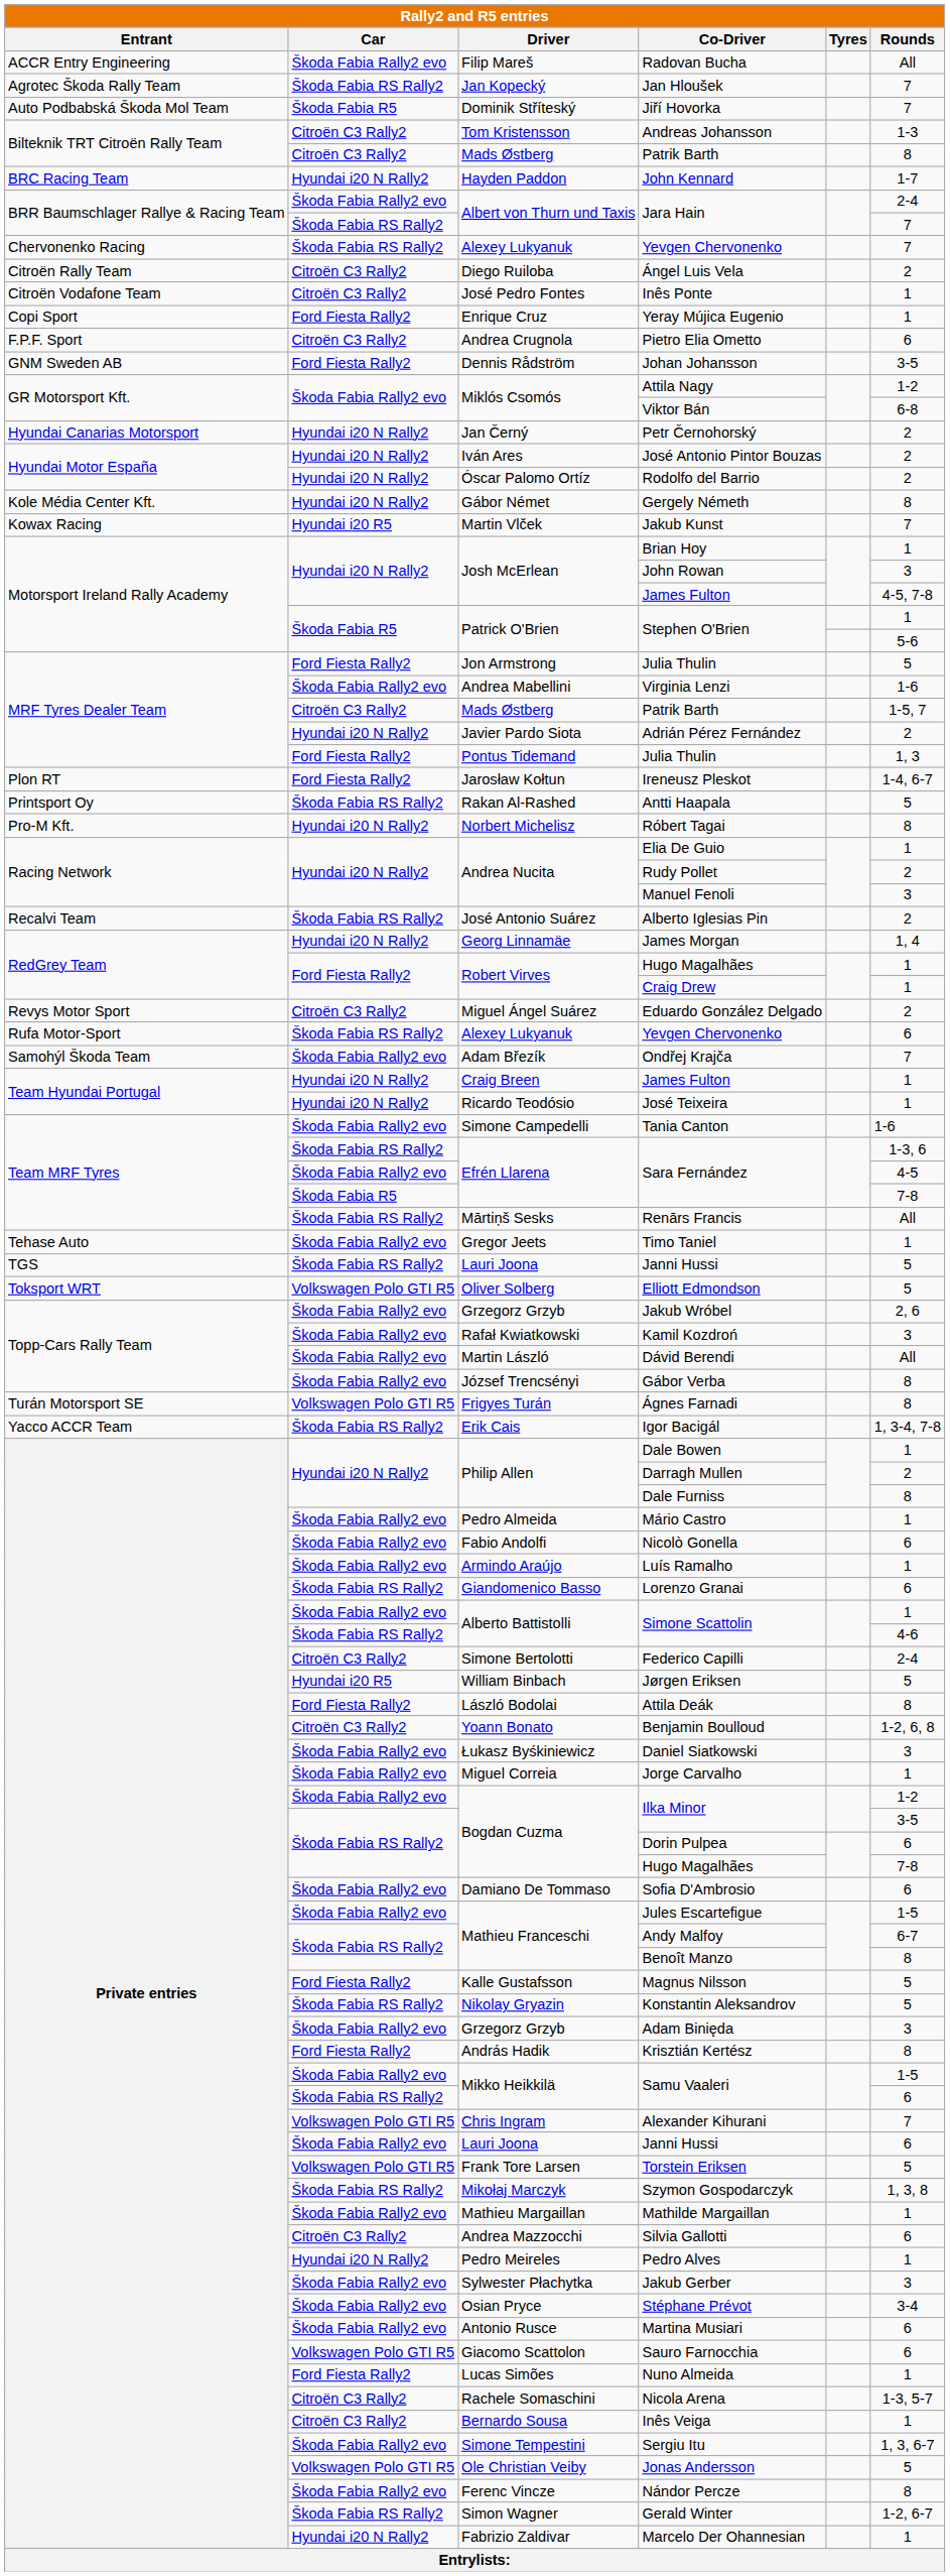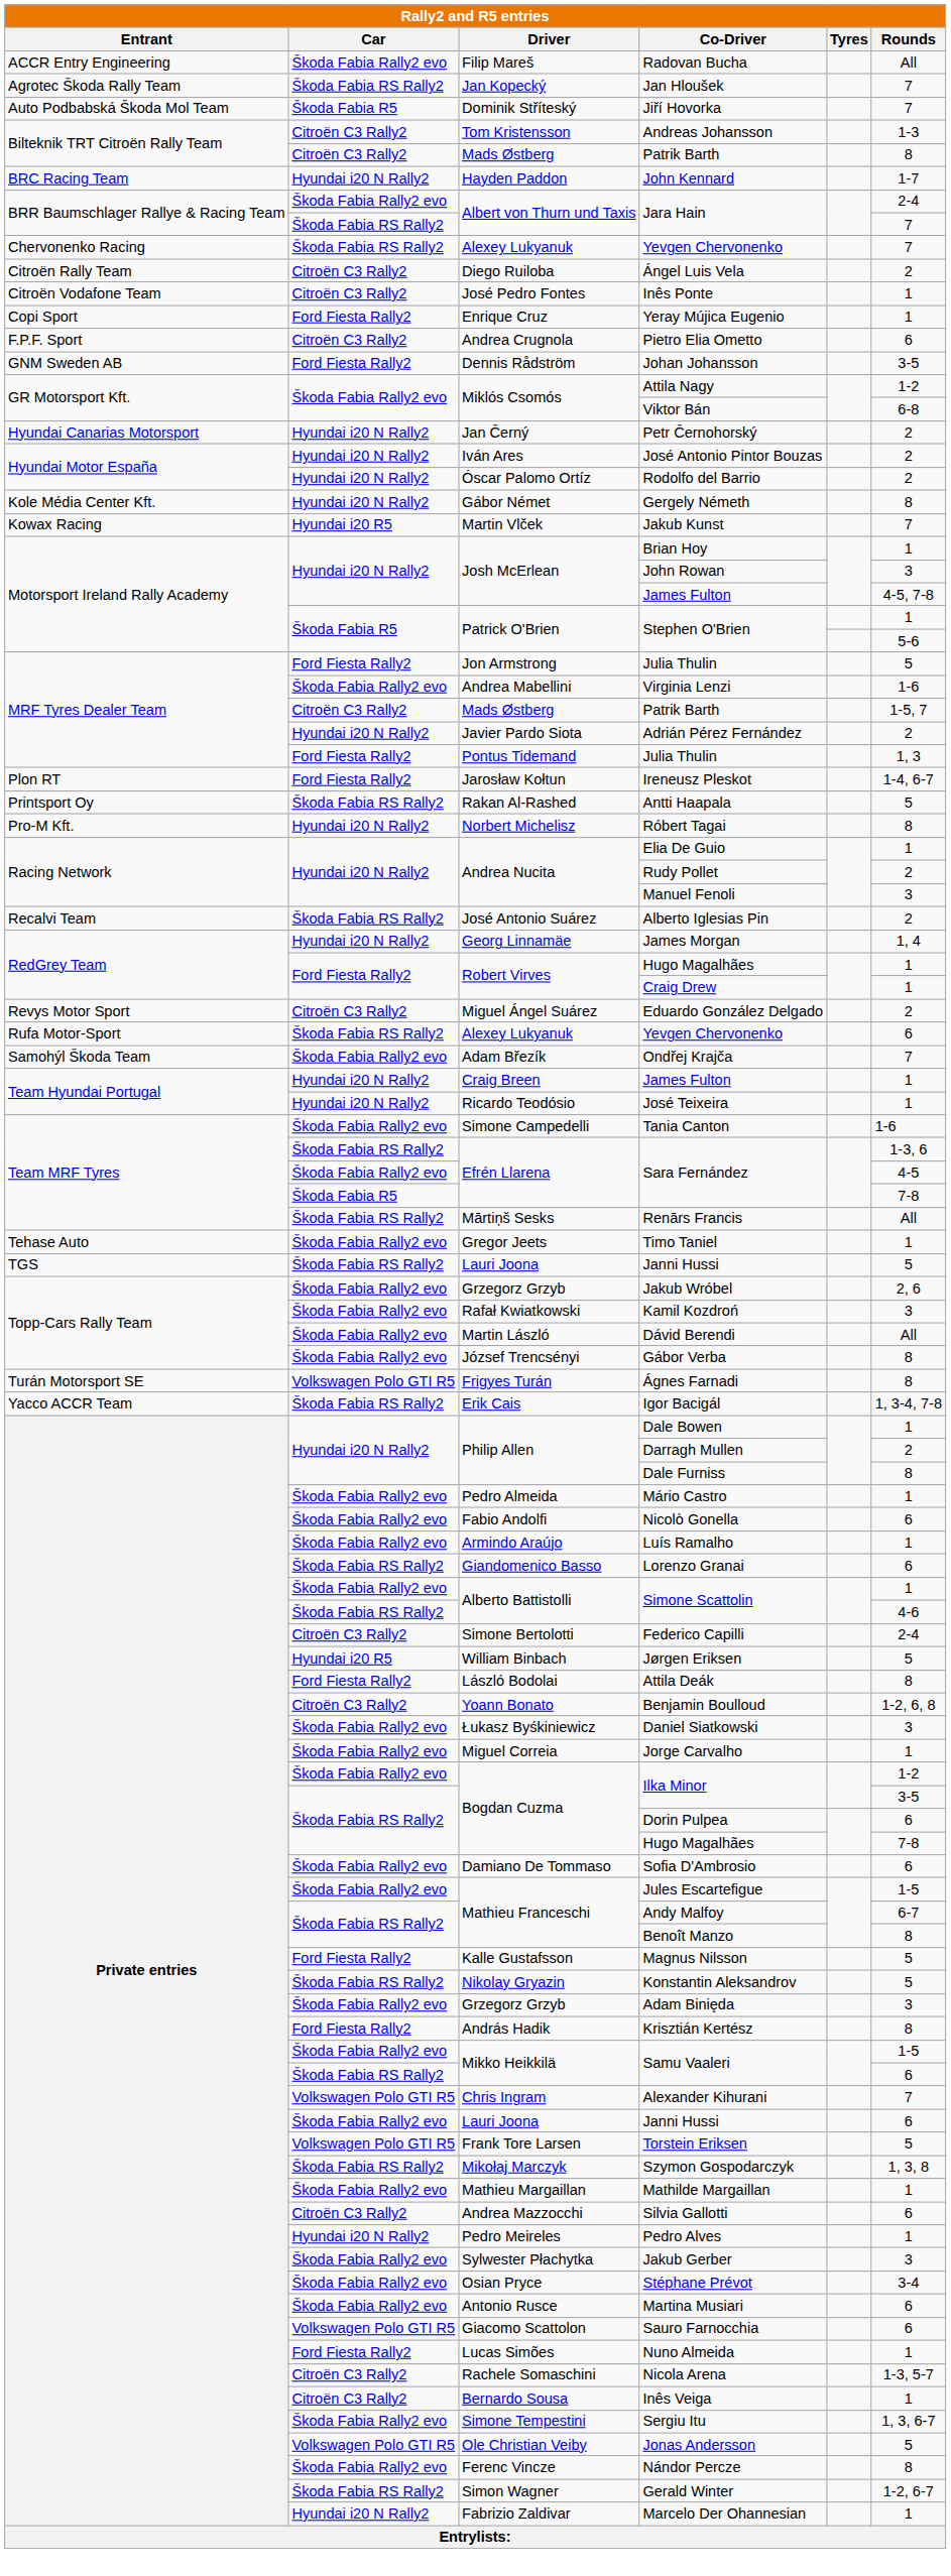- row: Toksport WRT | Volkswagen Polo GTI R5 | Oliver Solberg | Elliott Edmondson | 5
